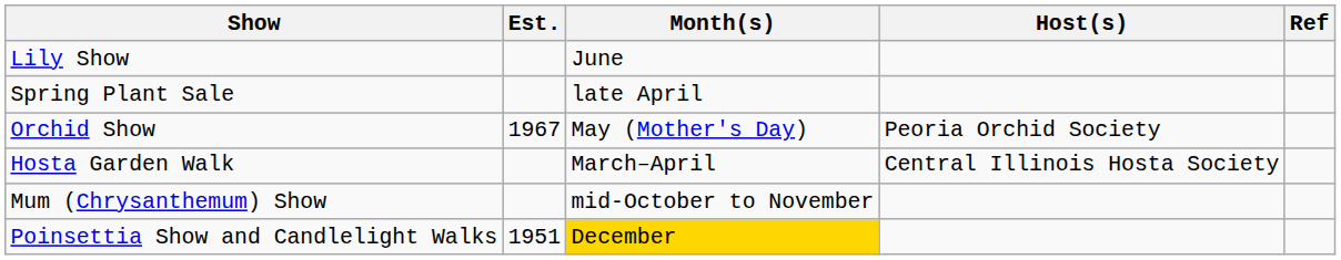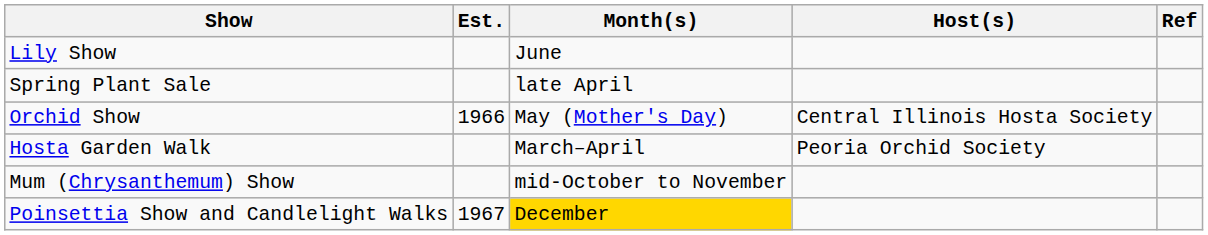Orchid Show | Est.: 1967 -> 1966
Orchid Show | Host(s): Peoria Orchid Society -> Central Illinois Hosta Society
Hosta Garden Walk | Host(s): Central Illinois Hosta Society -> Peoria Orchid Society
Poinsettia Show and Candlelight Walks | Est.: 1951 -> 1967
